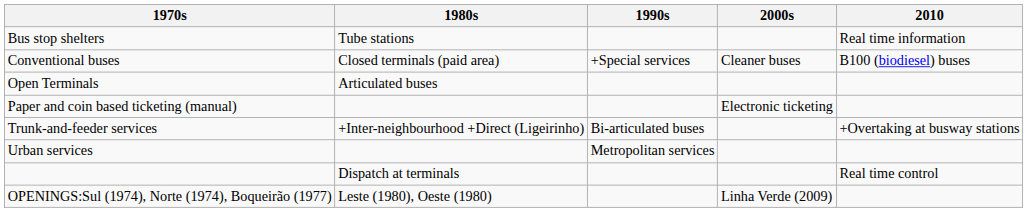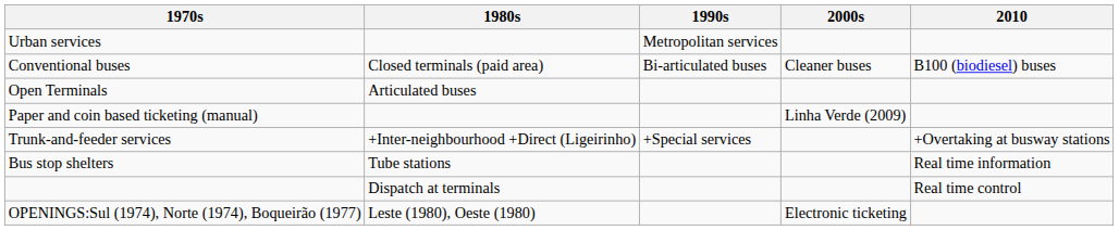rows swapped: Bus stop shelters <-> Urban services
Conventional buses | 1990s: +Special services -> Bi-articulated buses
Paper and coin based ticketing (manual) | 2000s: Electronic ticketing -> Linha Verde (2009)
Trunk-and-feeder services | 1990s: Bi-articulated buses -> +Special services
OPENINGS:Sul (1974), Norte (1974), Boqueirão (1977) | 2000s: Linha Verde (2009) -> Electronic ticketing
